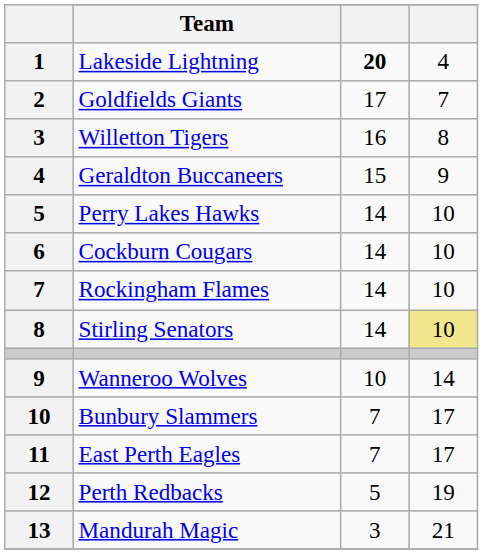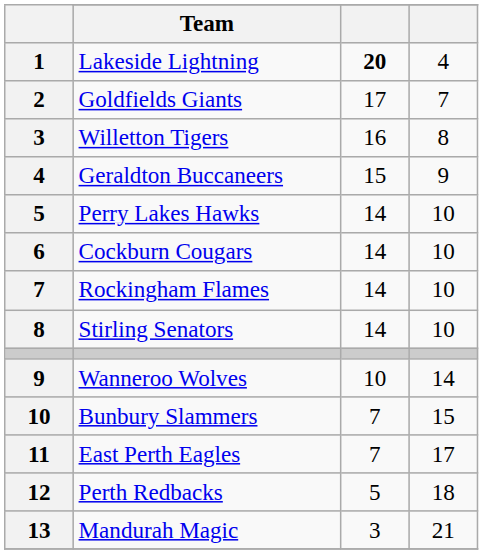Stirling Senators | column 4: khaki background -> no background
Bunbury Slammers | column 4: 17 -> 15
Perth Redbacks | column 4: 19 -> 18
